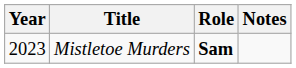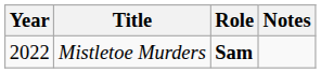Mistletoe Murders | Year: 2023 -> 2022
